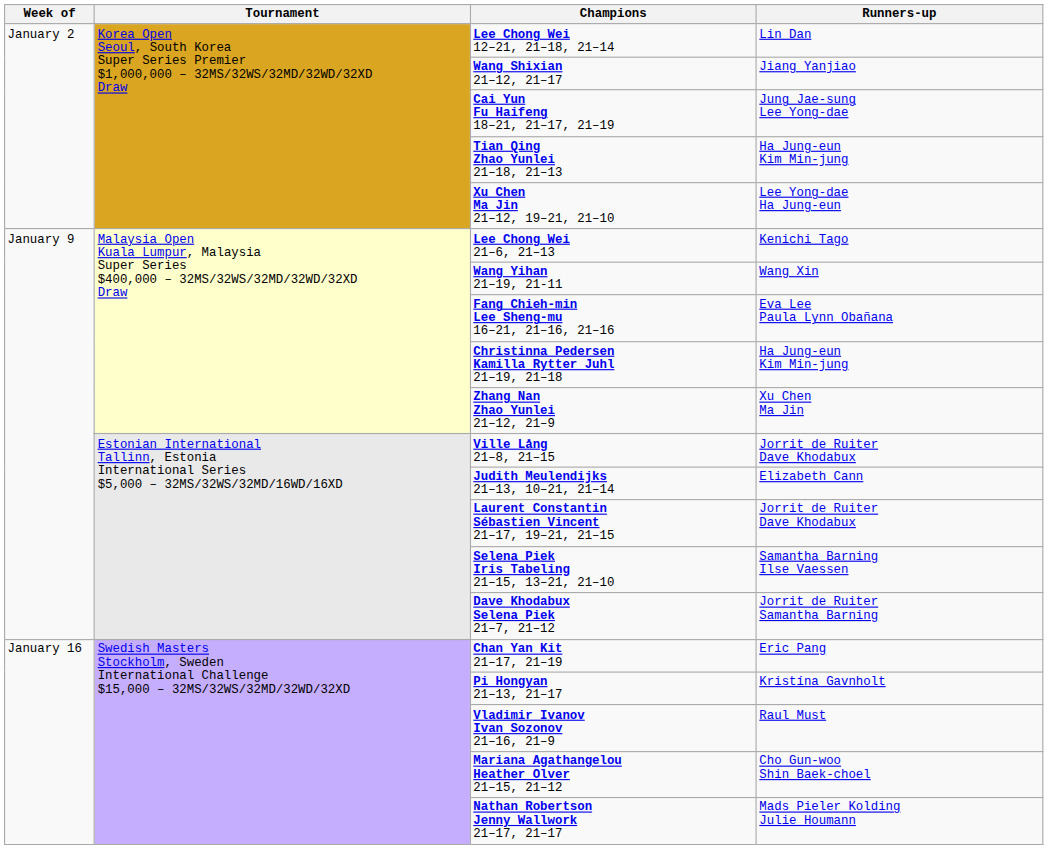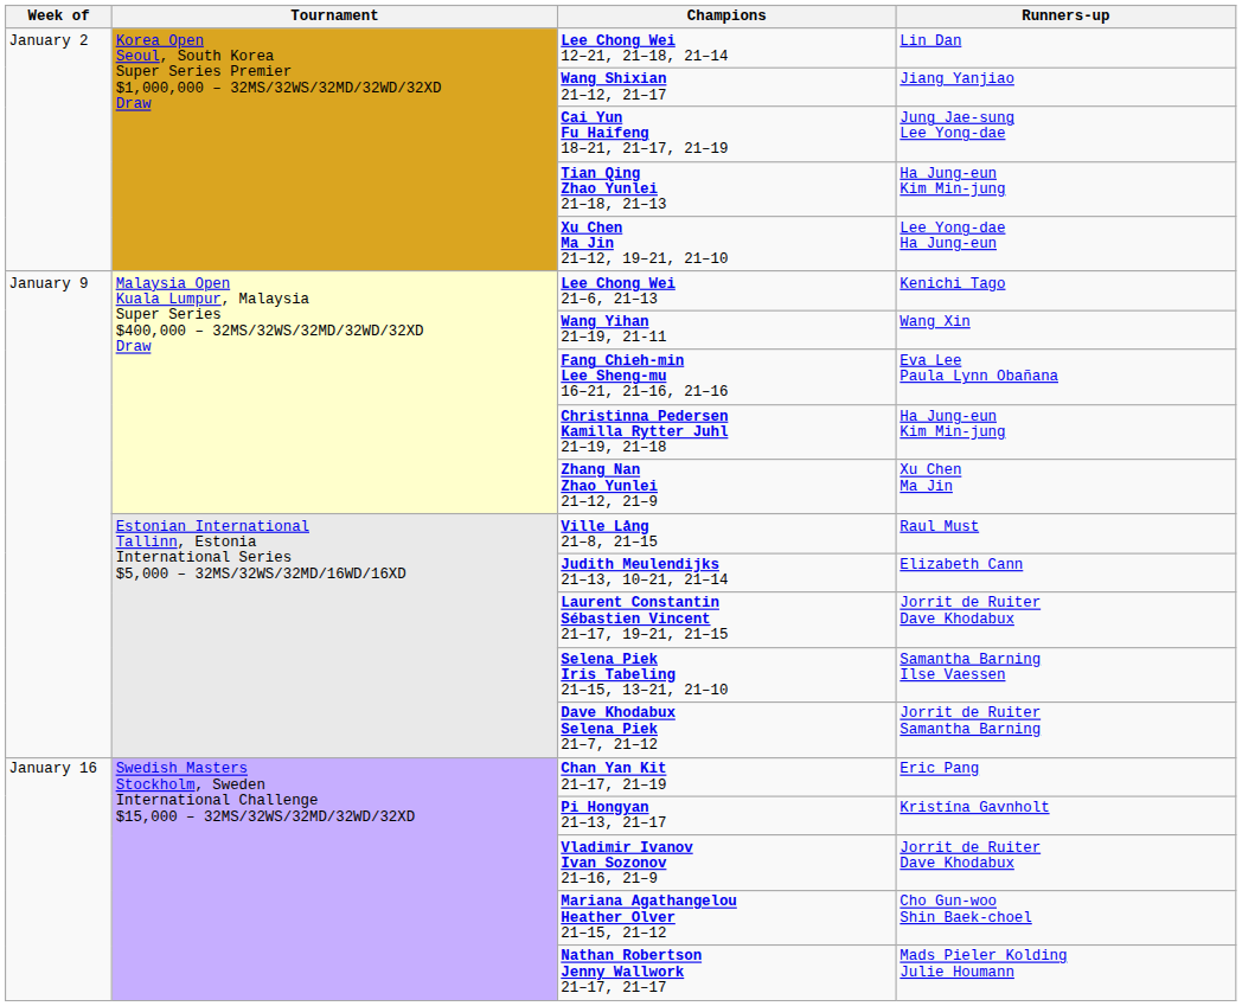Ville Lång 21–8, 21–15 | Runners-up: Jorrit de Ruiter Dave Khodabux -> Raul Must
Vladimir Ivanov Ivan Sozonov 21–16, 21–9 | Runners-up: Raul Must -> Jorrit de Ruiter Dave Khodabux
